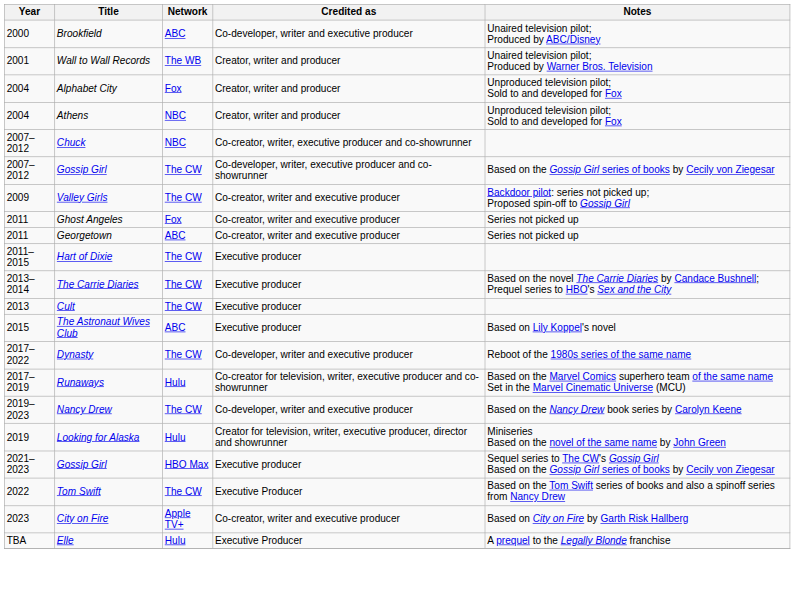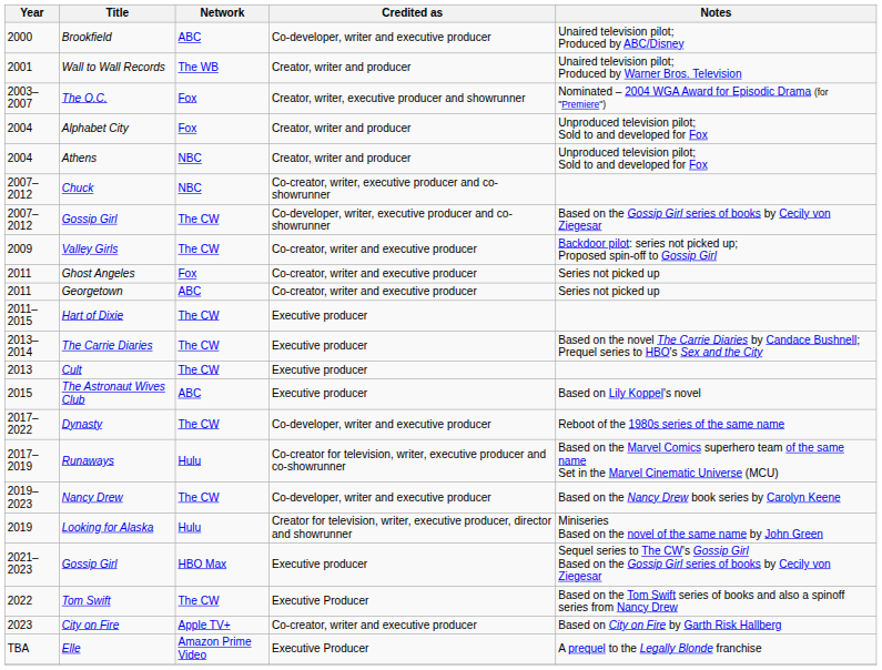+ row: 2003–2007 | The O.C. | Fox | Creator, writer, executive producer and showrunner | Nominated – 2004 WGA Award for Episodic Drama (for "Premiere")
Elle | Network: Hulu -> Amazon Prime Video
